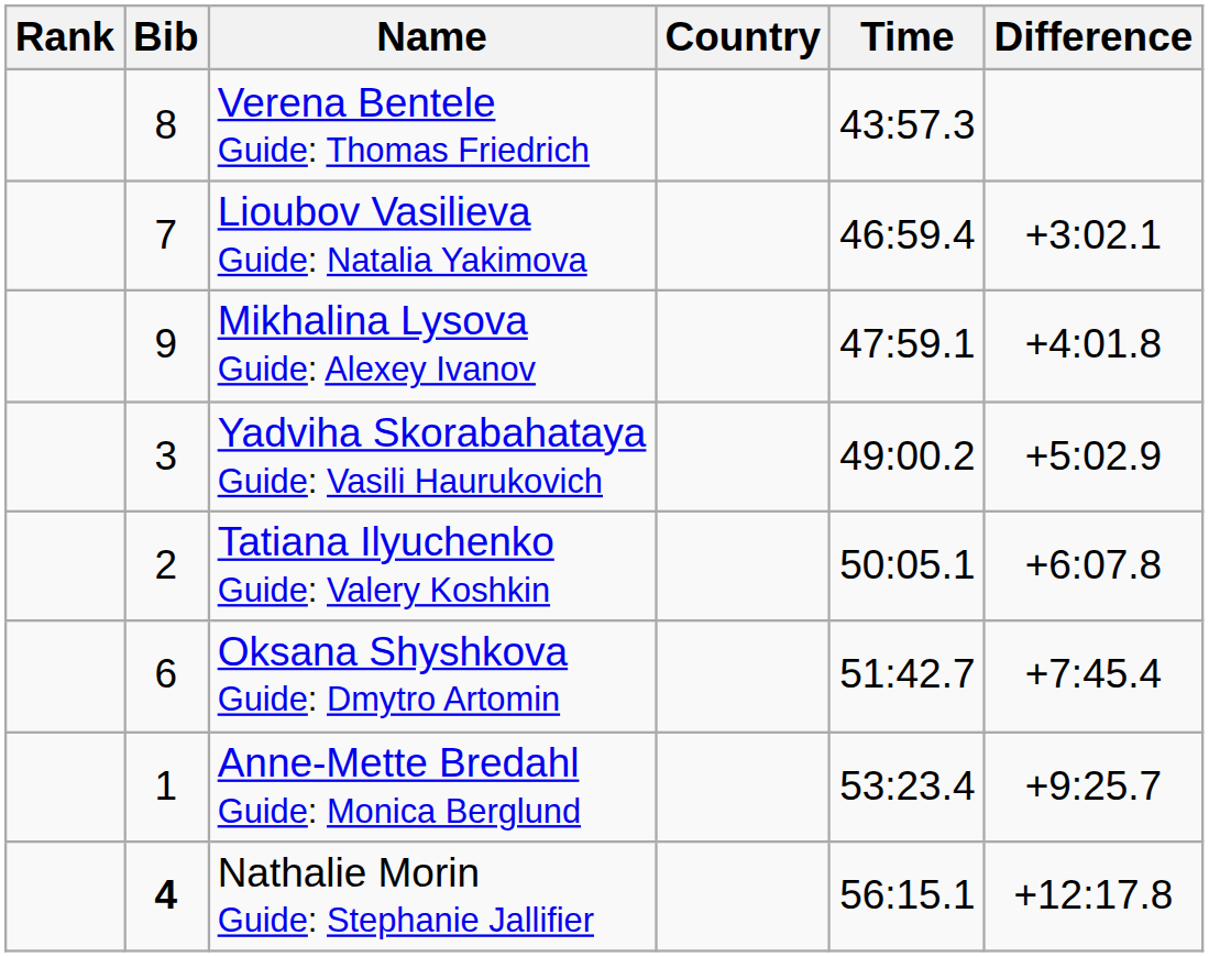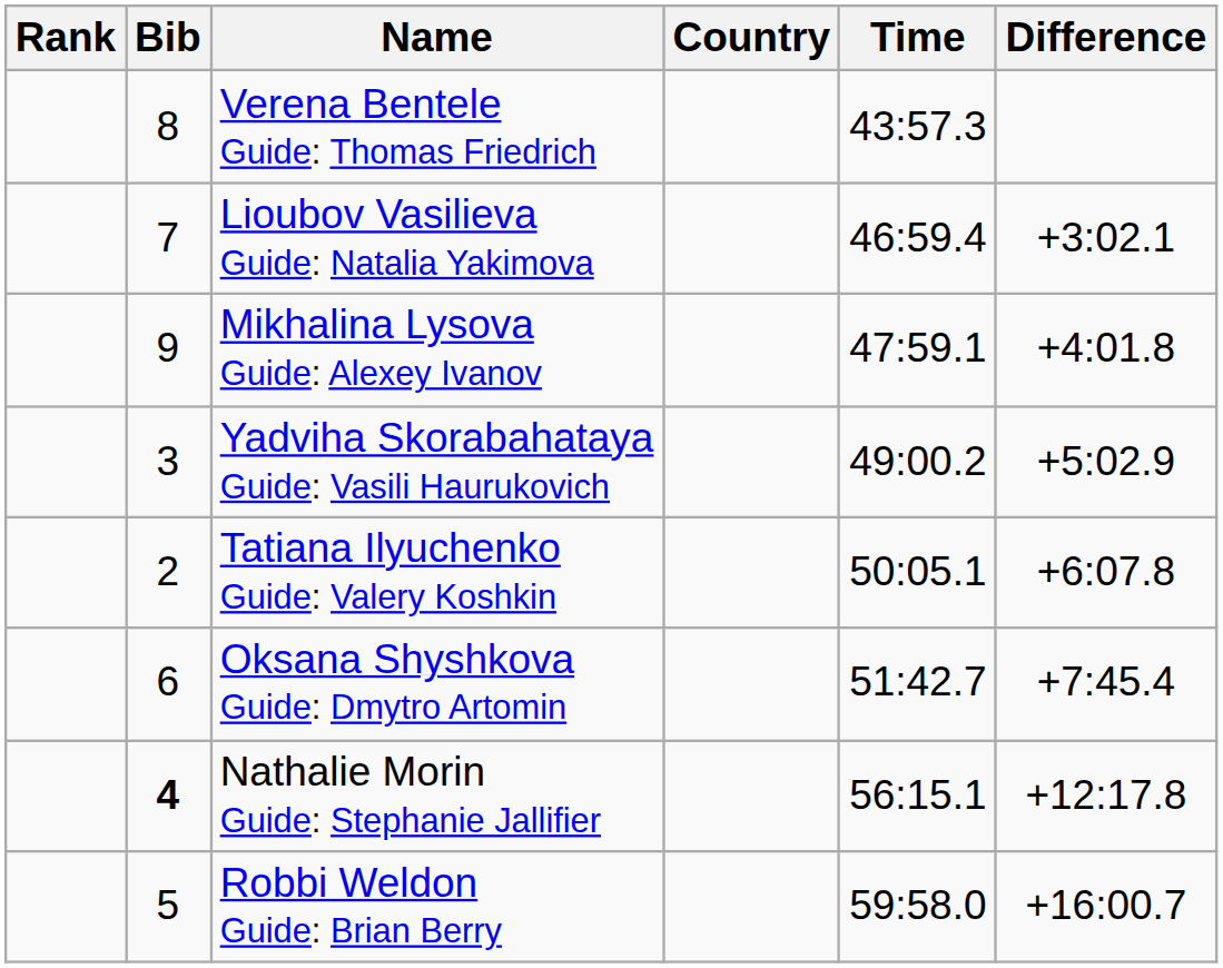- row: 1 | Anne-Mette Bredahl Guide: Monica Berglund | 53:23.4 | +9:25.7
+ row: 5 | Robbi Weldon Guide: Brian Berry | 59:58.0 | +16:00.7
